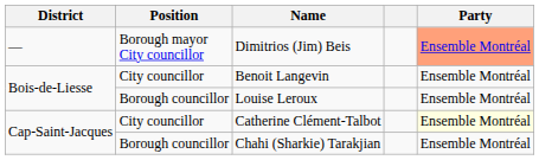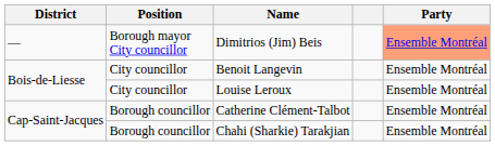Louise Leroux | Position: Borough councillor -> City councillor
Catherine Clément-Talbot | Position: City councillor -> Borough councillor
Catherine Clément-Talbot | Party: lightyellow background -> no background
